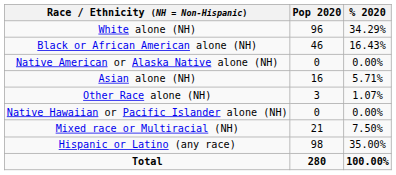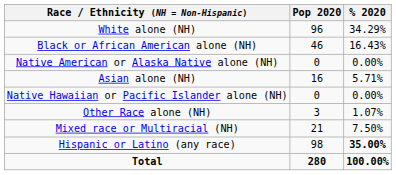rows swapped: Native Hawaiian or Pacific Islander alone (NH) <-> Other Race alone (NH)
Hispanic or Latino (any race) | % 2020: normal -> bold
